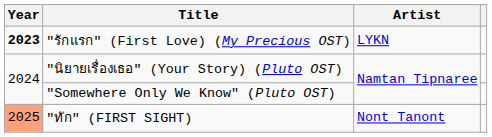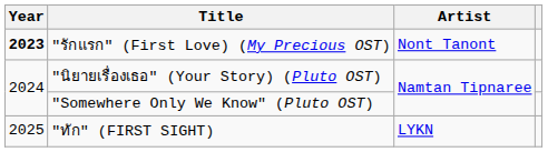"รักแรก" (First Love) (My Precious OST) | Artist: LYKN -> Nont Tanont
"ทัก" (FIRST SIGHT) | Year: lightsalmon background -> no background
"ทัก" (FIRST SIGHT) | Artist: Nont Tanont -> LYKN
